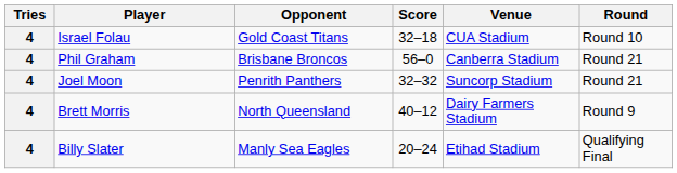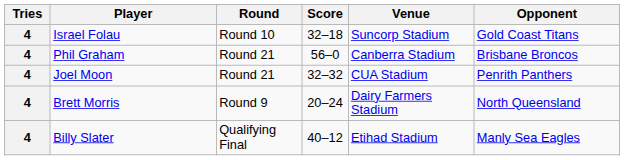columns swapped: Opponent <-> Round
Israel Folau | Venue: CUA Stadium -> Suncorp Stadium
Joel Moon | Venue: Suncorp Stadium -> CUA Stadium
Brett Morris | Score: 40–12 -> 20–24
Billy Slater | Score: 20–24 -> 40–12
